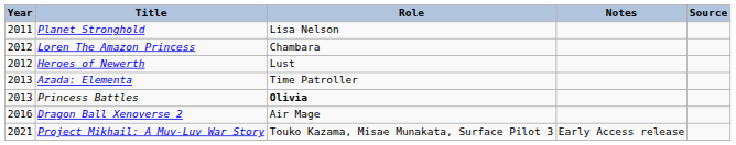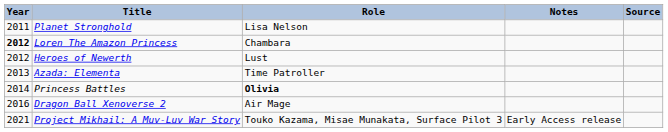Loren The Amazon Princess | Year: normal -> bold
Princess Battles | Year: 2013 -> 2014
